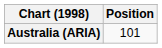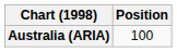Australia (ARIA) | Position: 101 -> 100
